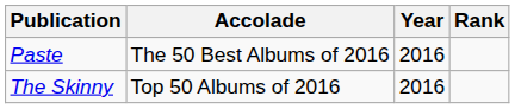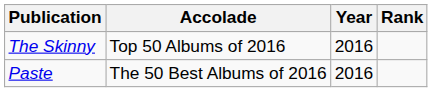rows swapped: Paste <-> The Skinny
